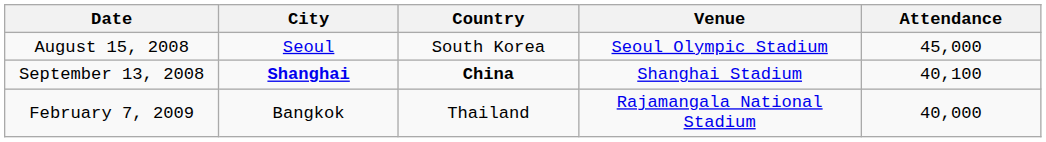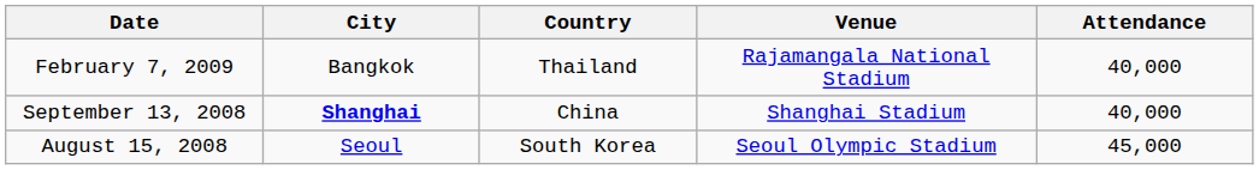rows swapped: August 15, 2008 <-> February 7, 2009
September 13, 2008 | Country: bold -> normal
September 13, 2008 | Attendance: 40,100 -> 40,000
